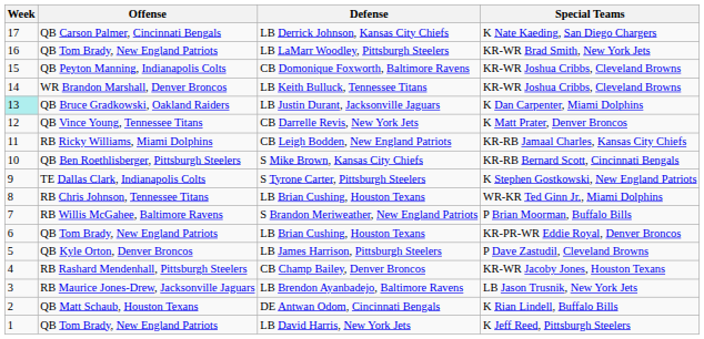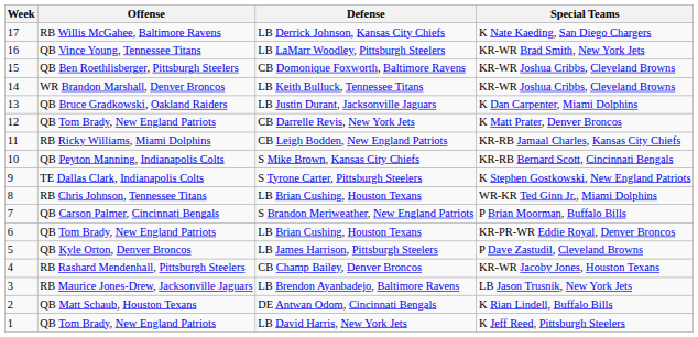LB Derrick Johnson, Kansas City Chiefs | Offense: QB Carson Palmer, Cincinnati Bengals -> RB Willis McGahee, Baltimore Ravens
LB LaMarr Woodley, Pittsburgh Steelers | Offense: QB Tom Brady, New England Patriots -> QB Vince Young, Tennessee Titans
CB Domonique Foxworth, Baltimore Ravens | Offense: QB Peyton Manning, Indianapolis Colts -> QB Ben Roethlisberger, Pittsburgh Steelers
LB Justin Durant, Jacksonville Jaguars | Week: paleturquoise background -> no background
CB Darrelle Revis, New York Jets | Offense: QB Vince Young, Tennessee Titans -> QB Tom Brady, New England Patriots
S Mike Brown, Kansas City Chiefs | Offense: QB Ben Roethlisberger, Pittsburgh Steelers -> QB Peyton Manning, Indianapolis Colts
S Brandon Meriweather, New England Patriots | Offense: RB Willis McGahee, Baltimore Ravens -> QB Carson Palmer, Cincinnati Bengals
